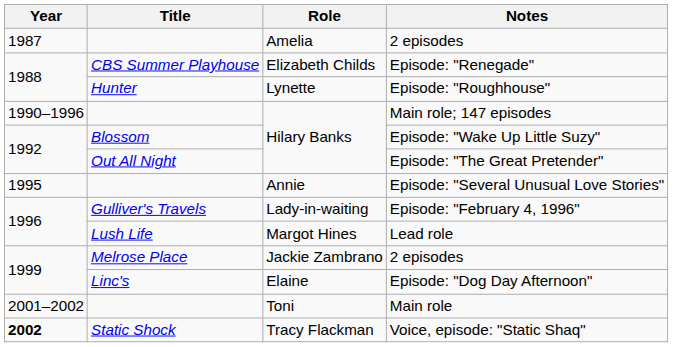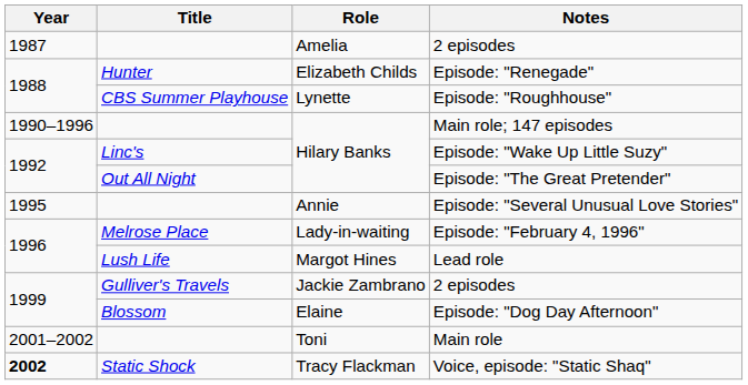Episode: "Renegade" | Title: CBS Summer Playhouse -> Hunter
Episode: "Roughhouse" | Title: Hunter -> CBS Summer Playhouse
Episode: "Wake Up Little Suzy" | Title: Blossom -> Linc's
Episode: "February 4, 1996" | Title: Gulliver's Travels -> Melrose Place
Jackie Zambrano / 2 episodes | Title: Melrose Place -> Gulliver's Travels
Episode: "Dog Day Afternoon" | Title: Linc's -> Blossom
